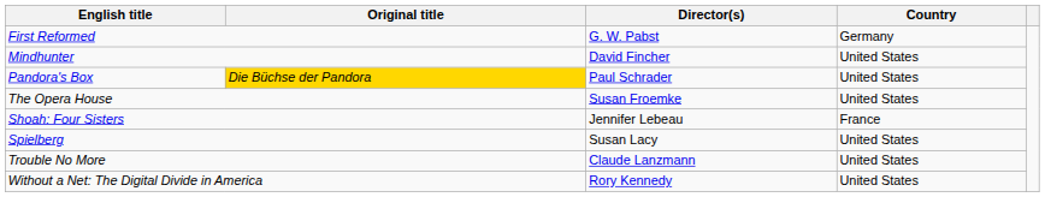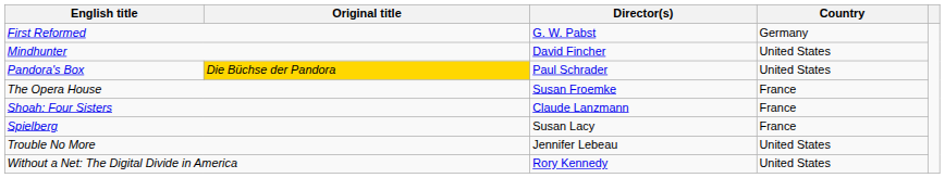The Opera House | Country: United States -> France
Shoah: Four Sisters | Director(s): Jennifer Lebeau -> Claude Lanzmann
Spielberg | Country: United States -> France
Trouble No More | Director(s): Claude Lanzmann -> Jennifer Lebeau
